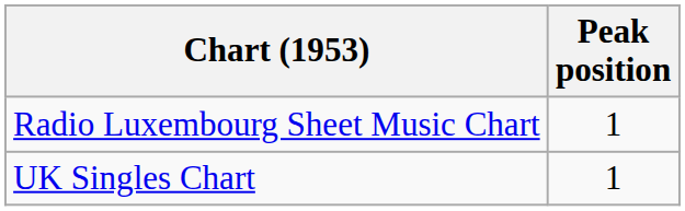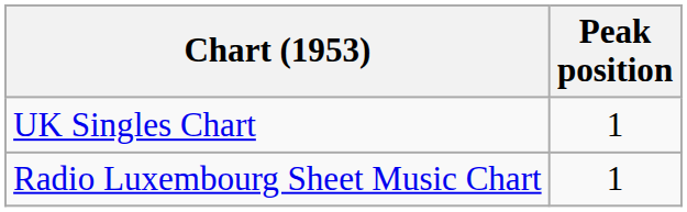rows swapped: Radio Luxembourg Sheet Music Chart <-> UK Singles Chart
